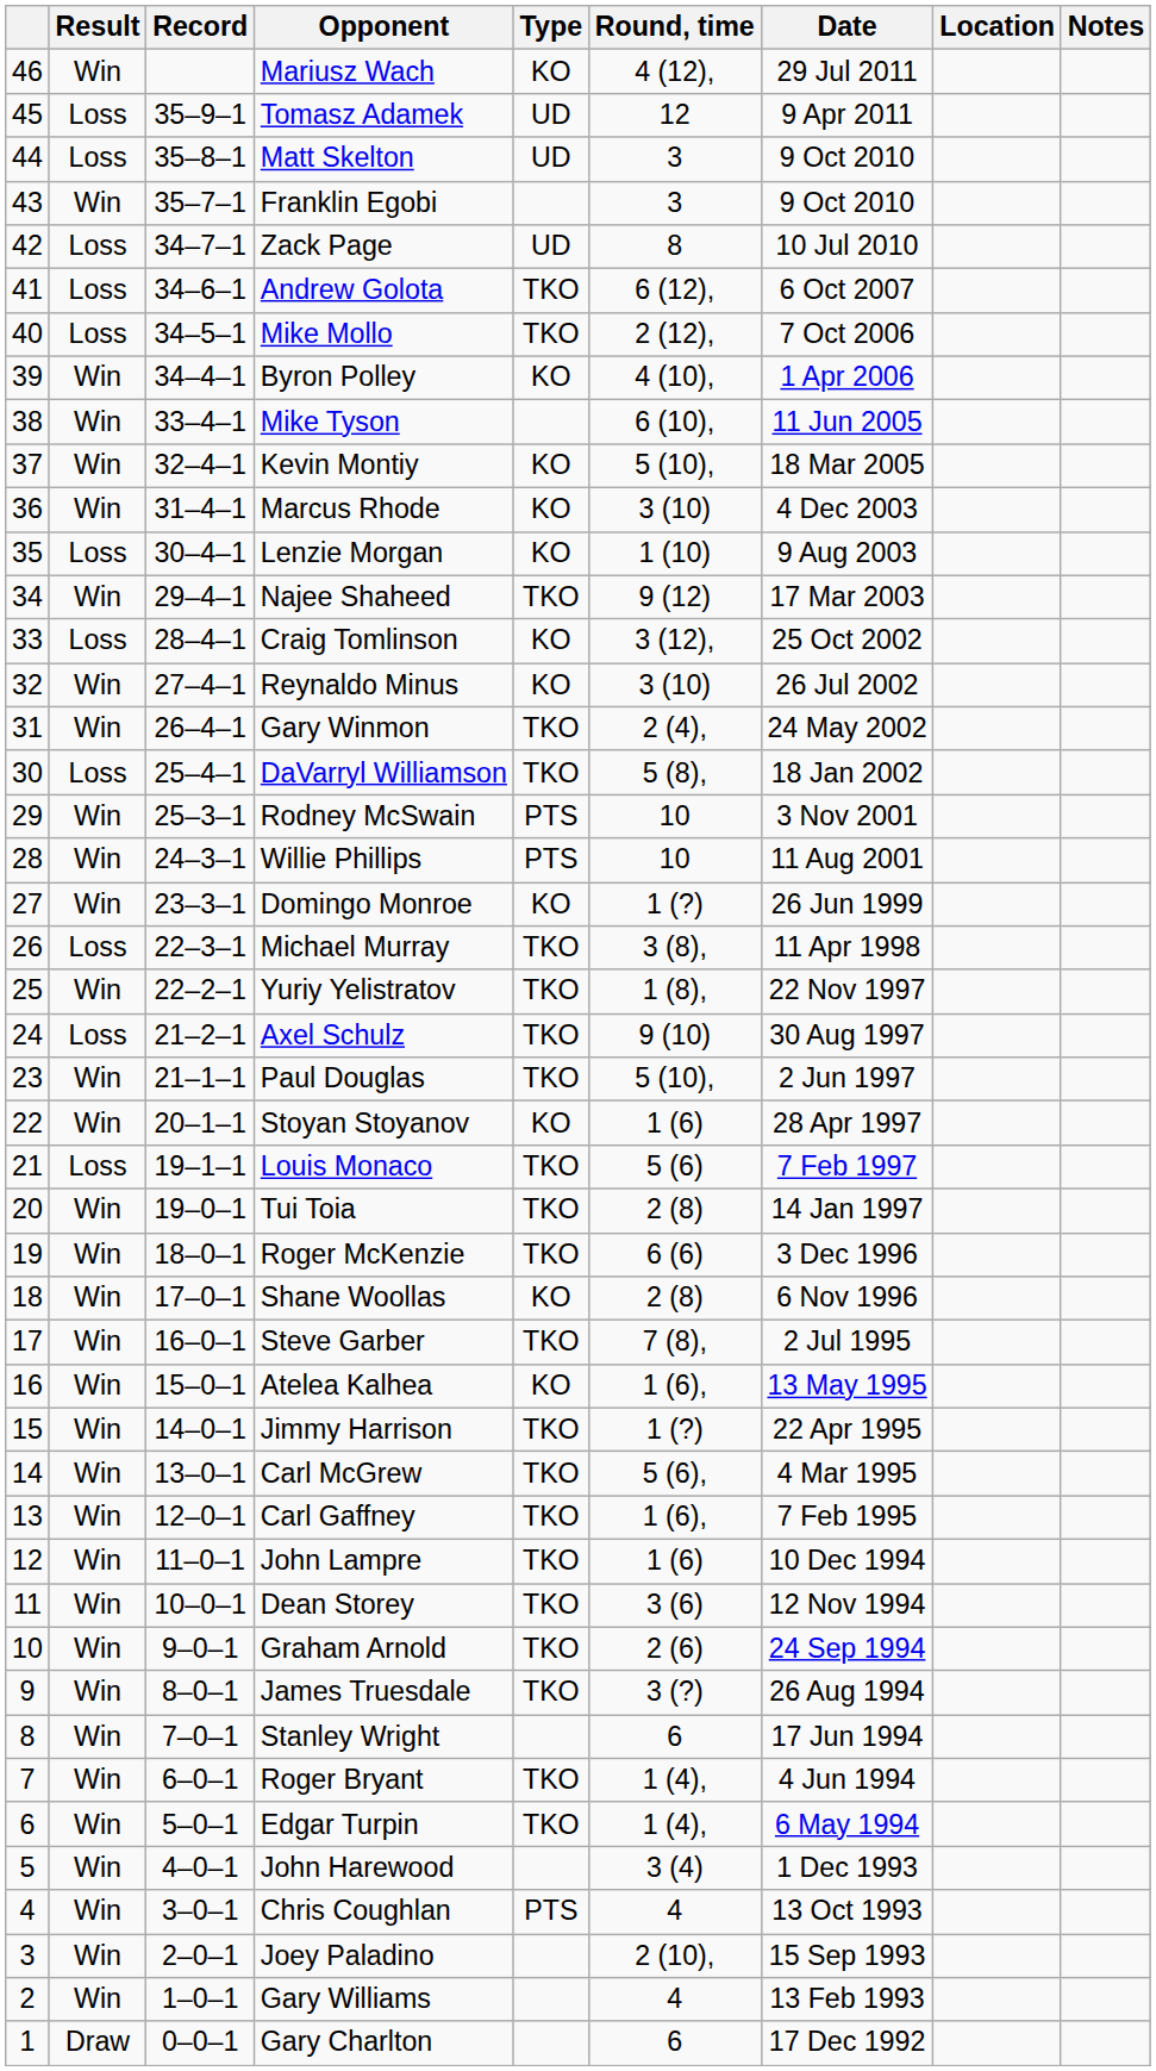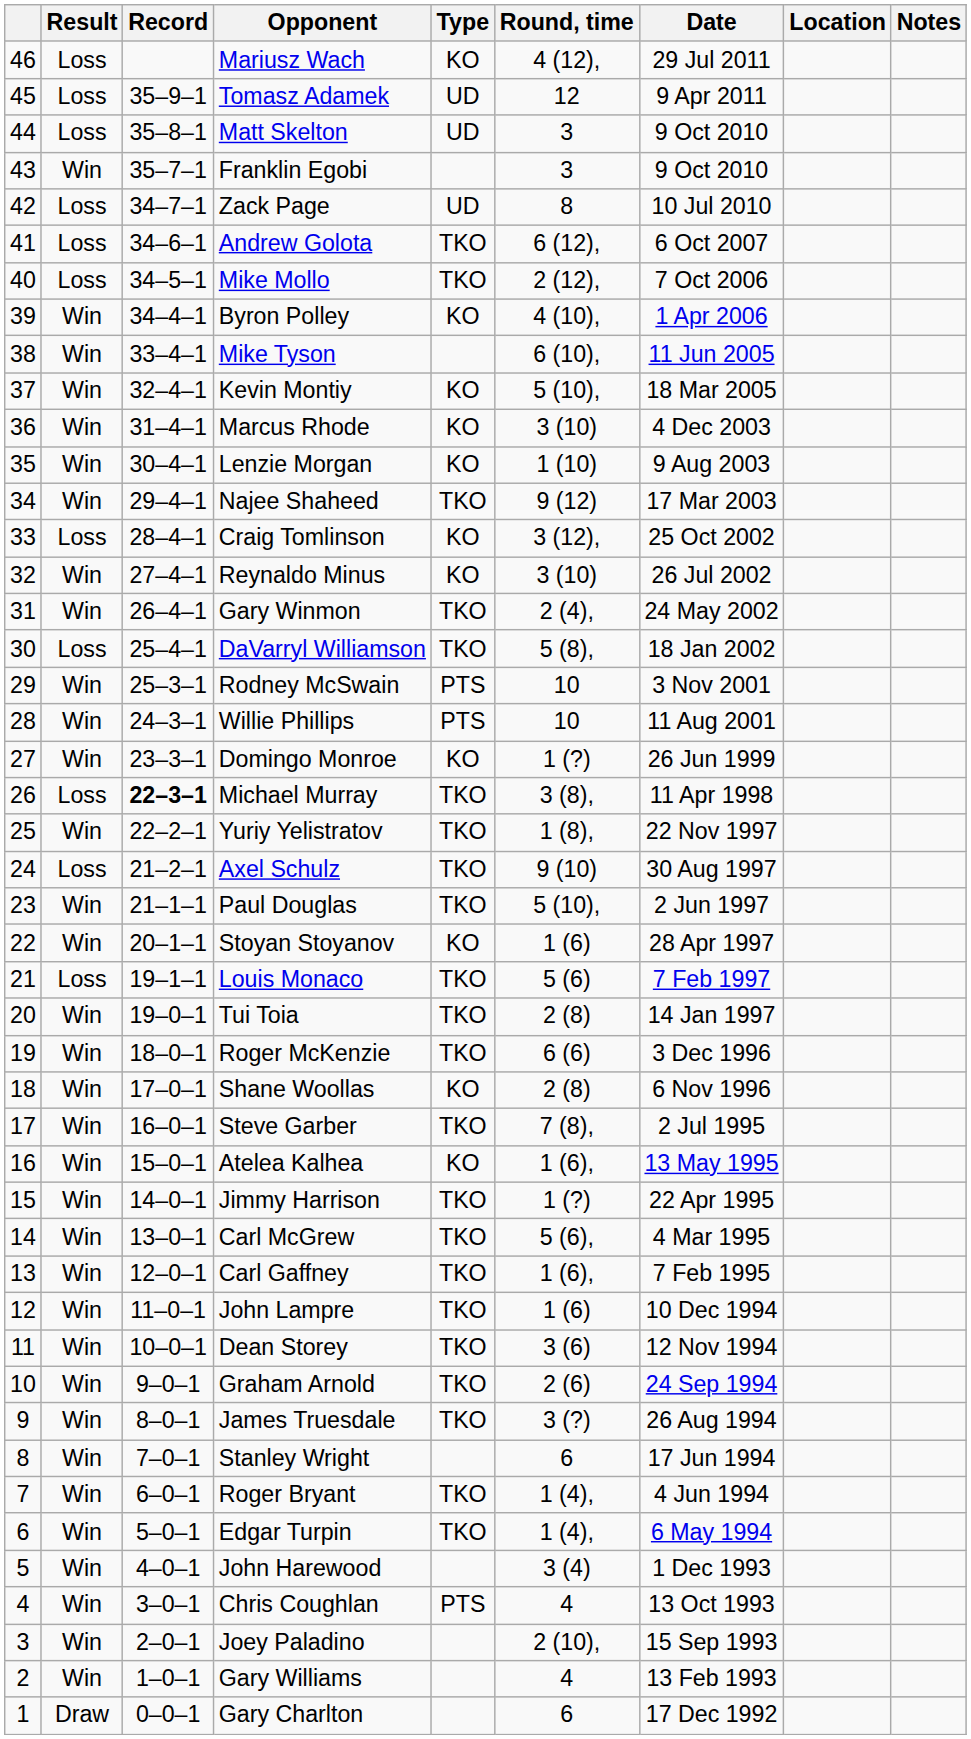Mariusz Wach | Result: Win -> Loss
Lenzie Morgan | Result: Loss -> Win
Michael Murray | Record: normal -> bold
